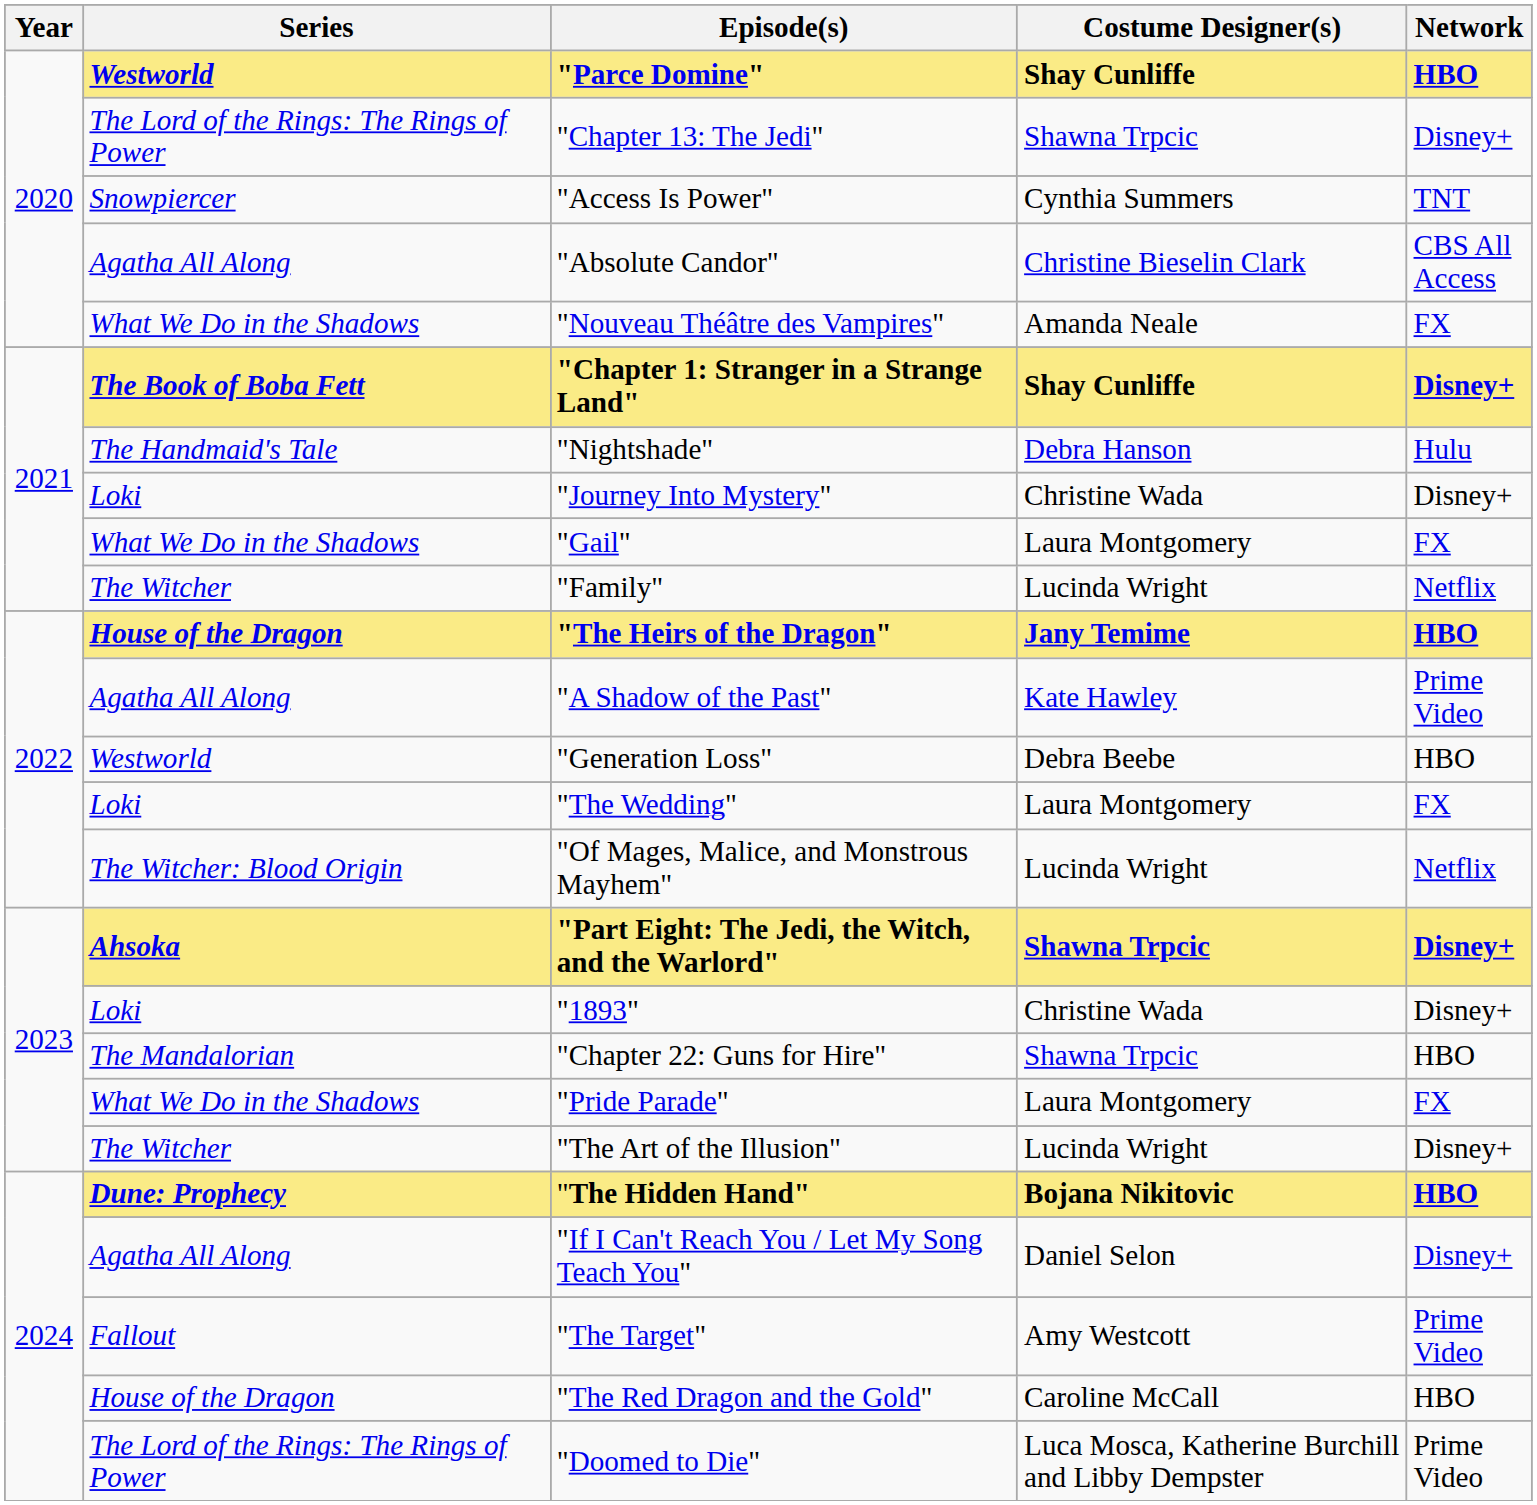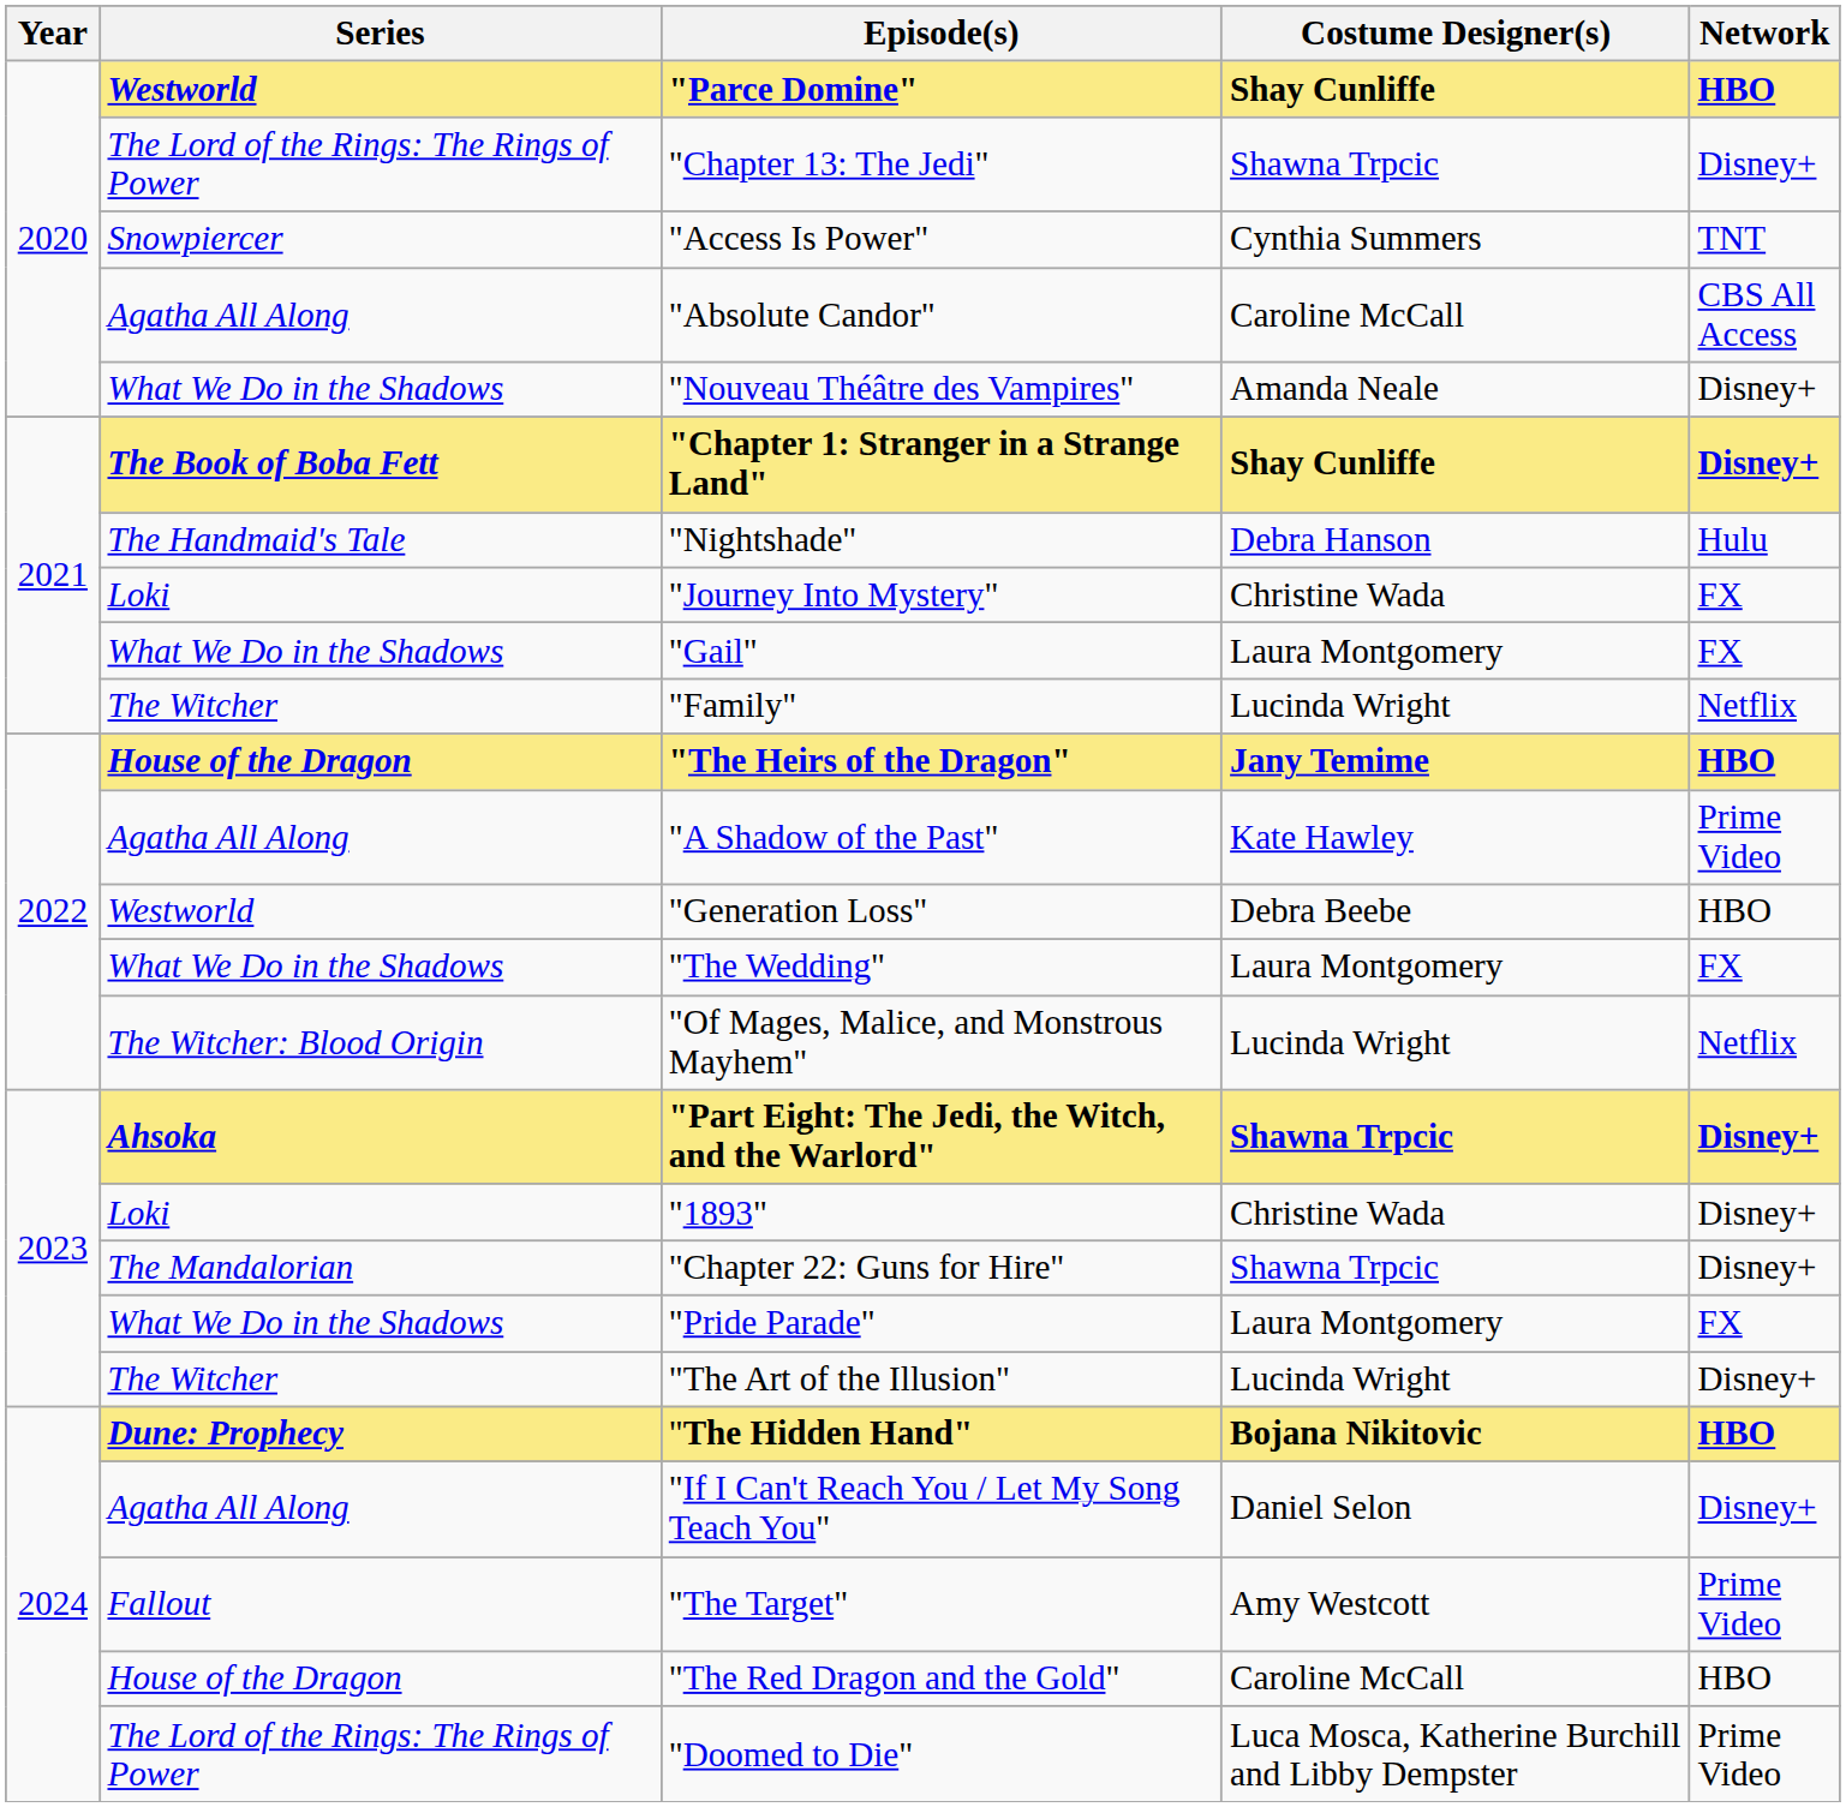"Absolute Candor" | Costume Designer(s): Christine Bieselin Clark -> Caroline McCall
"Nouveau Théâtre des Vampires" | Network: FX -> Disney+
"Journey Into Mystery" | Network: Disney+ -> FX
"The Wedding" | Series: Loki -> What We Do in the Shadows
"Chapter 22: Guns for Hire" | Network: HBO -> Disney+
